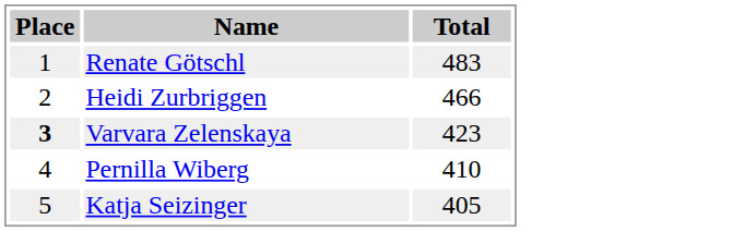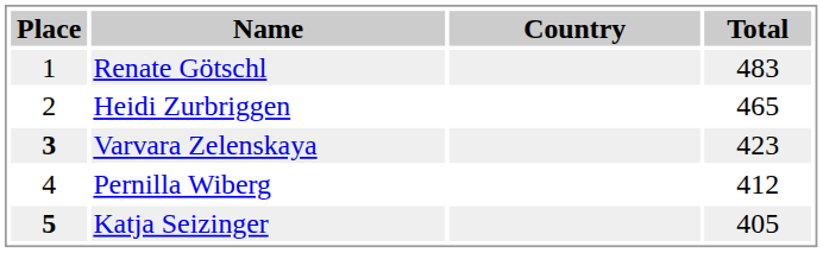+ column: Country
Heidi Zurbriggen | Total: 466 -> 465
Pernilla Wiberg | Total: 410 -> 412
Katja Seizinger | Place: normal -> bold
